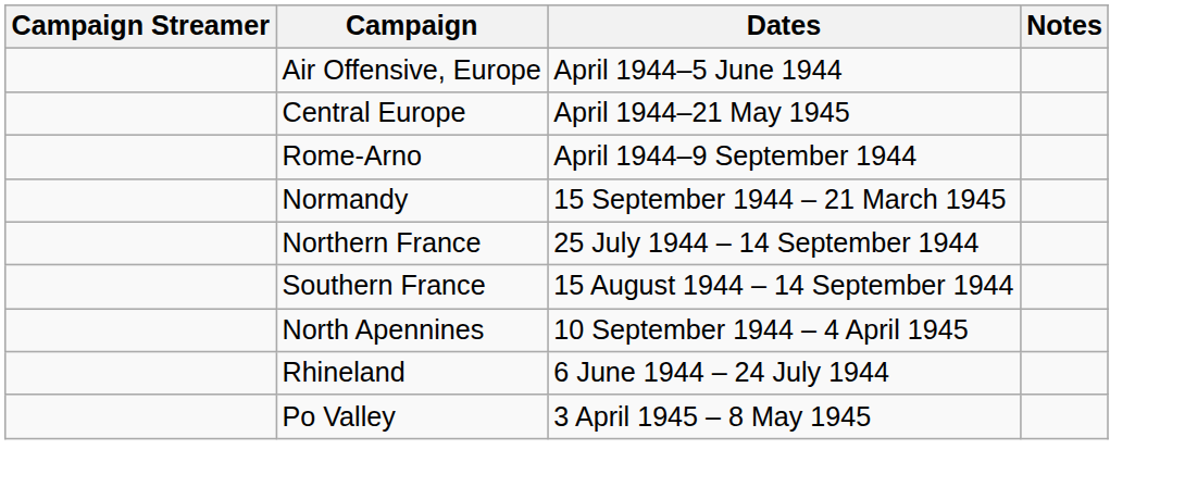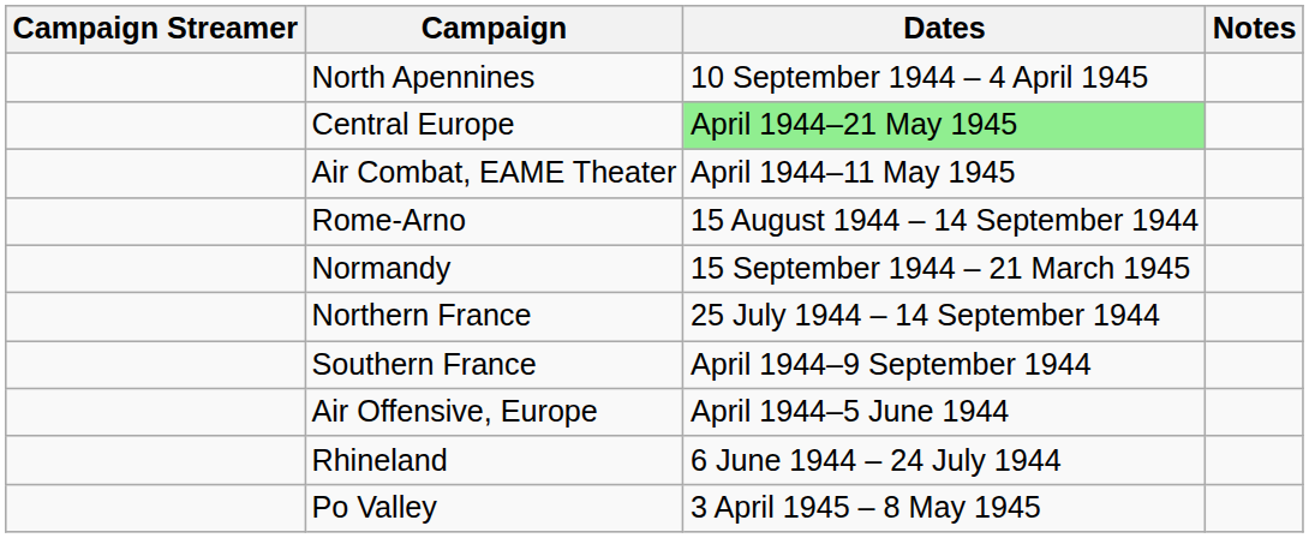rows swapped: Air Offensive, Europe <-> North Apennines
Central Europe | Dates: no background -> lightgreen background
+ row: Air Combat, EAME Theater | April 1944–11 May 1945
Rome-Arno | Dates: April 1944–9 September 1944 -> 15 August 1944 – 14 September 1944
Southern France | Dates: 15 August 1944 – 14 September 1944 -> April 1944–9 September 1944
